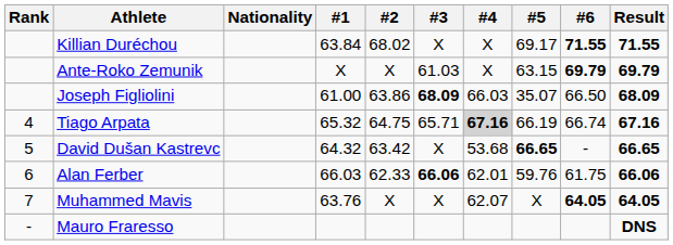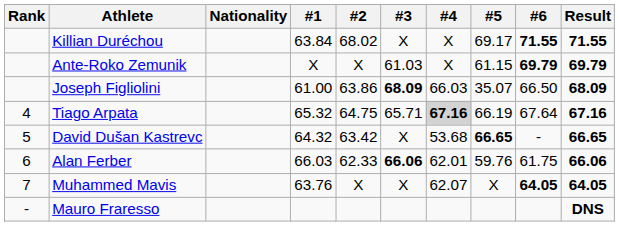Ante-Roko Zemunik | #5: 63.15 -> 61.15
Tiago Arpata | #6: 66.74 -> 67.64
